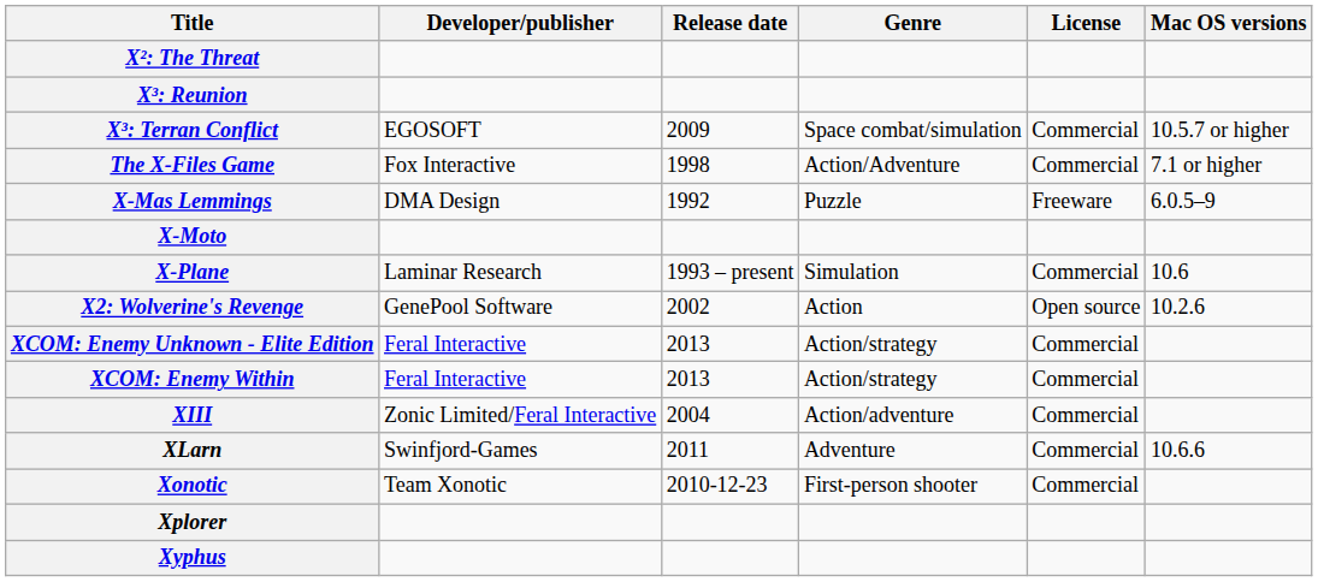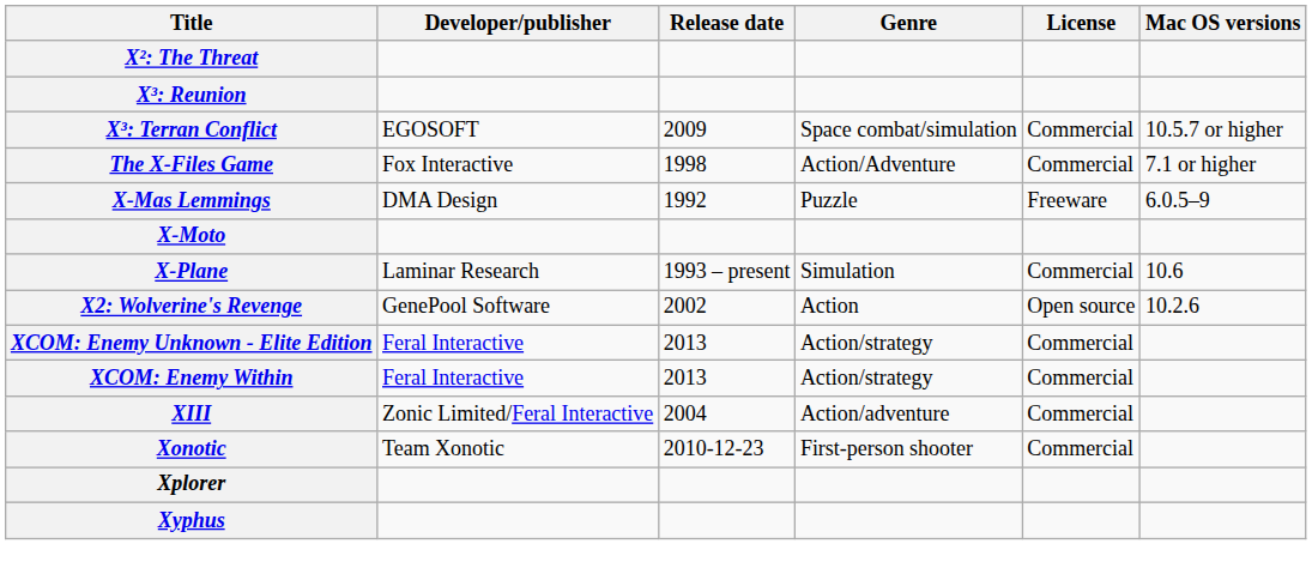- row: XLarn | Swinfjord-Games | 2011 | Adventure | Commercial | 10.6.6
